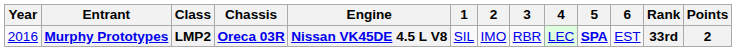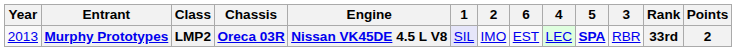columns swapped: 3 <-> 6
Murphy Prototypes | Year: 2016 -> 2013
Murphy Prototypes | 1: no background -> lavender background
